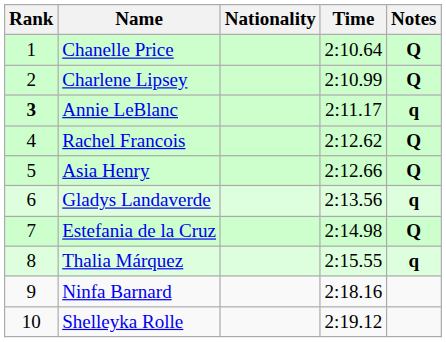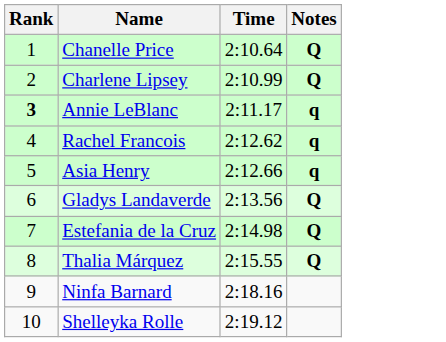- column: Nationality
Rachel Francois | Notes: Q -> q
Asia Henry | Notes: Q -> q
Gladys Landaverde | Notes: q -> Q
Thalia Márquez | Notes: q -> Q
